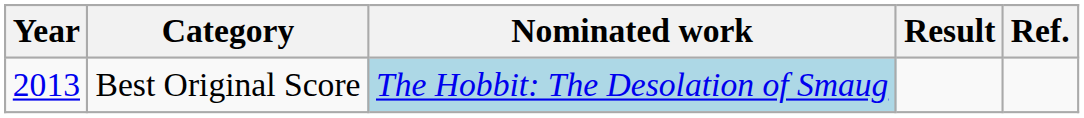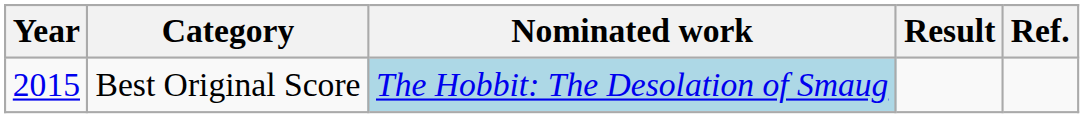Best Original Score | Year: 2013 -> 2015
